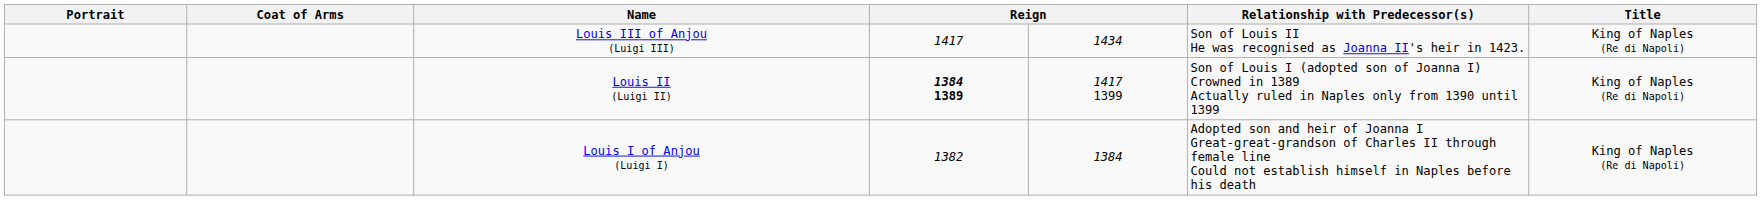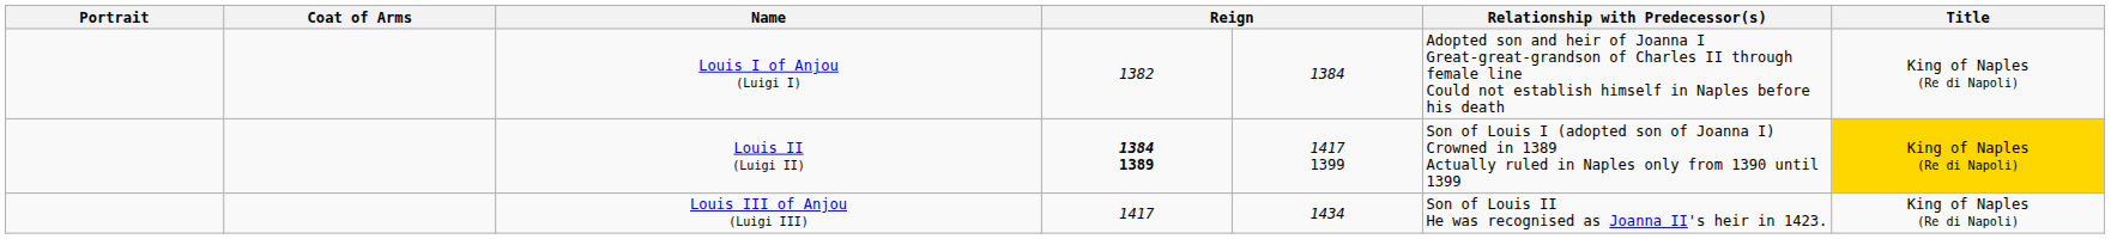rows swapped: Louis I of Anjou (Luigi I) <-> Louis III of Anjou (Luigi III)
Louis II (Luigi II) | Title: no background -> gold background
